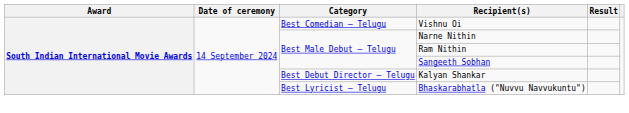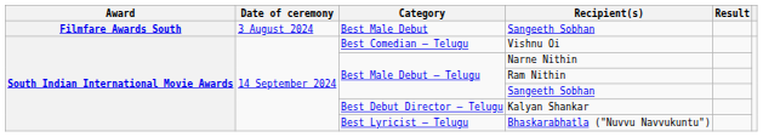+ row: Filmfare Awards South | 3 August 2024 | Best Male Debut | Sangeeth Sobhan
